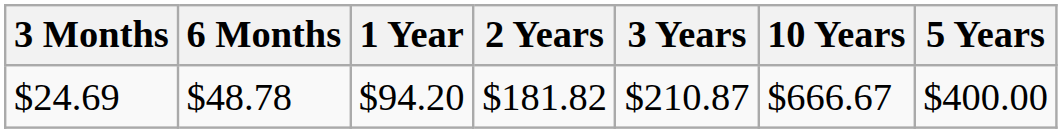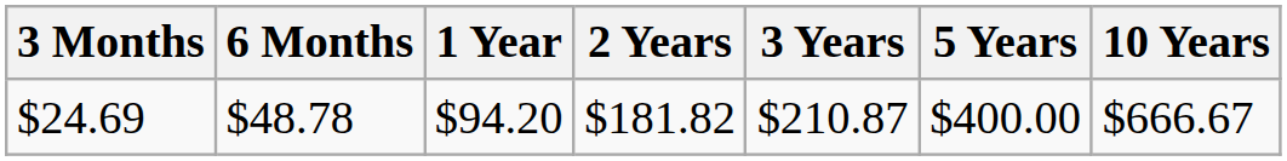columns swapped: 5 Years <-> 10 Years
